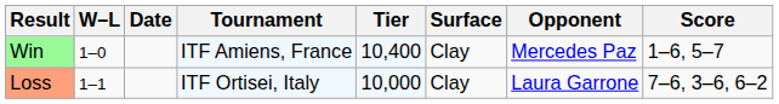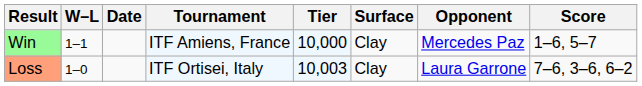Win | W–L: 1–0 -> 1–1
Win | Tier: 10,400 -> 10,000
Loss | W–L: 1–1 -> 1–0
Loss | Tier: 10,000 -> 10,003
